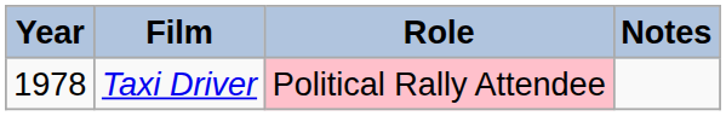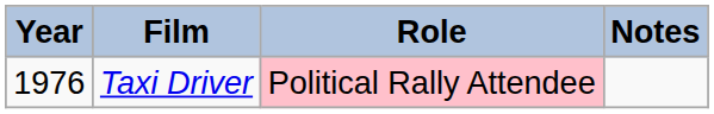Taxi Driver | Year: 1978 -> 1976
